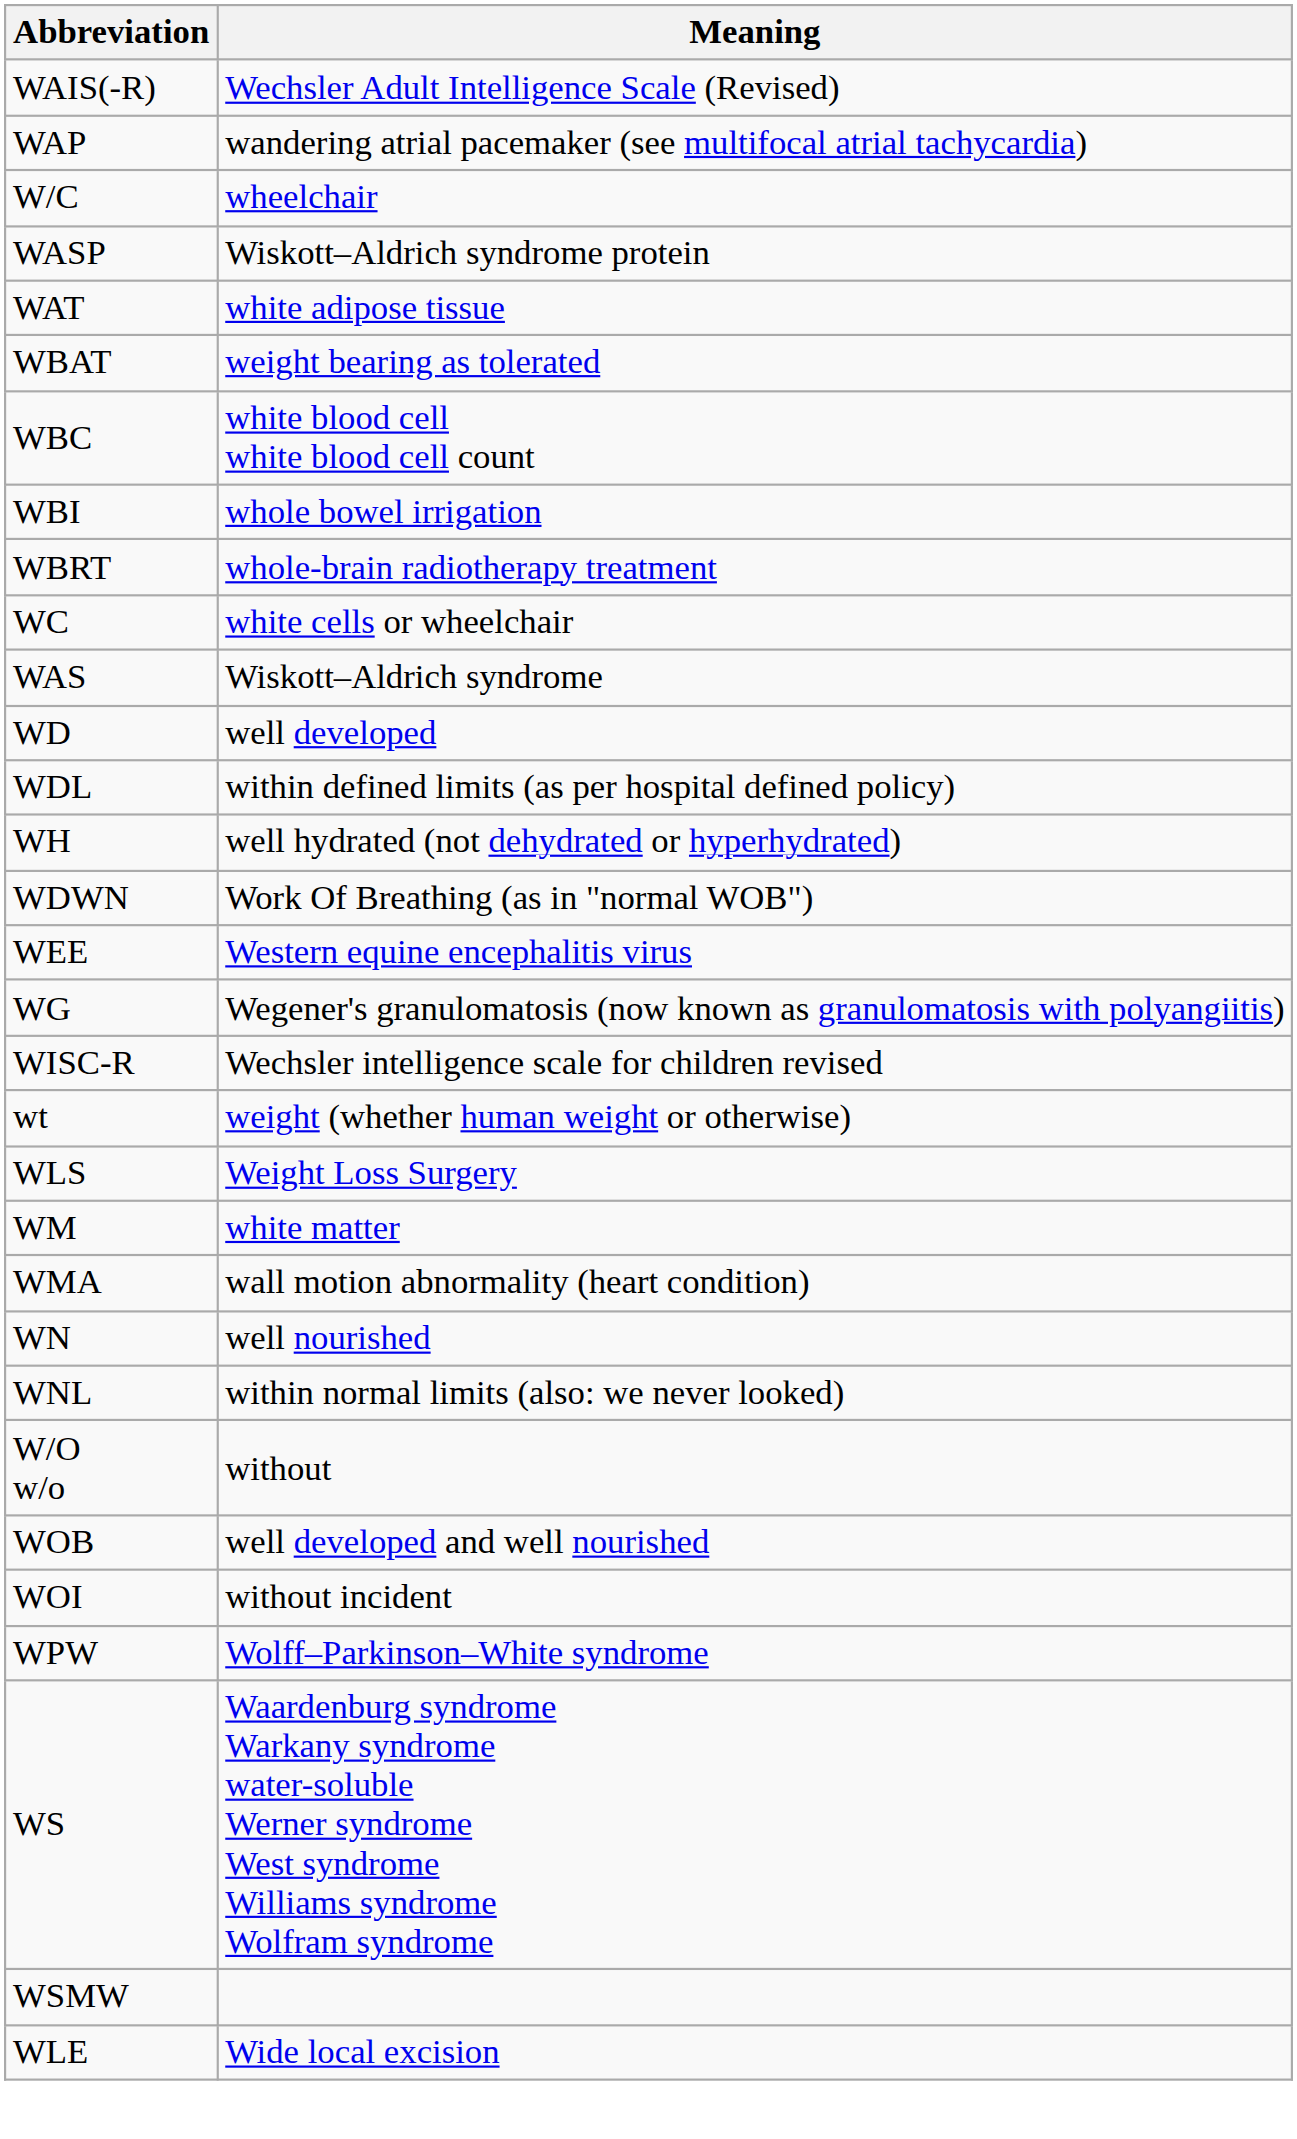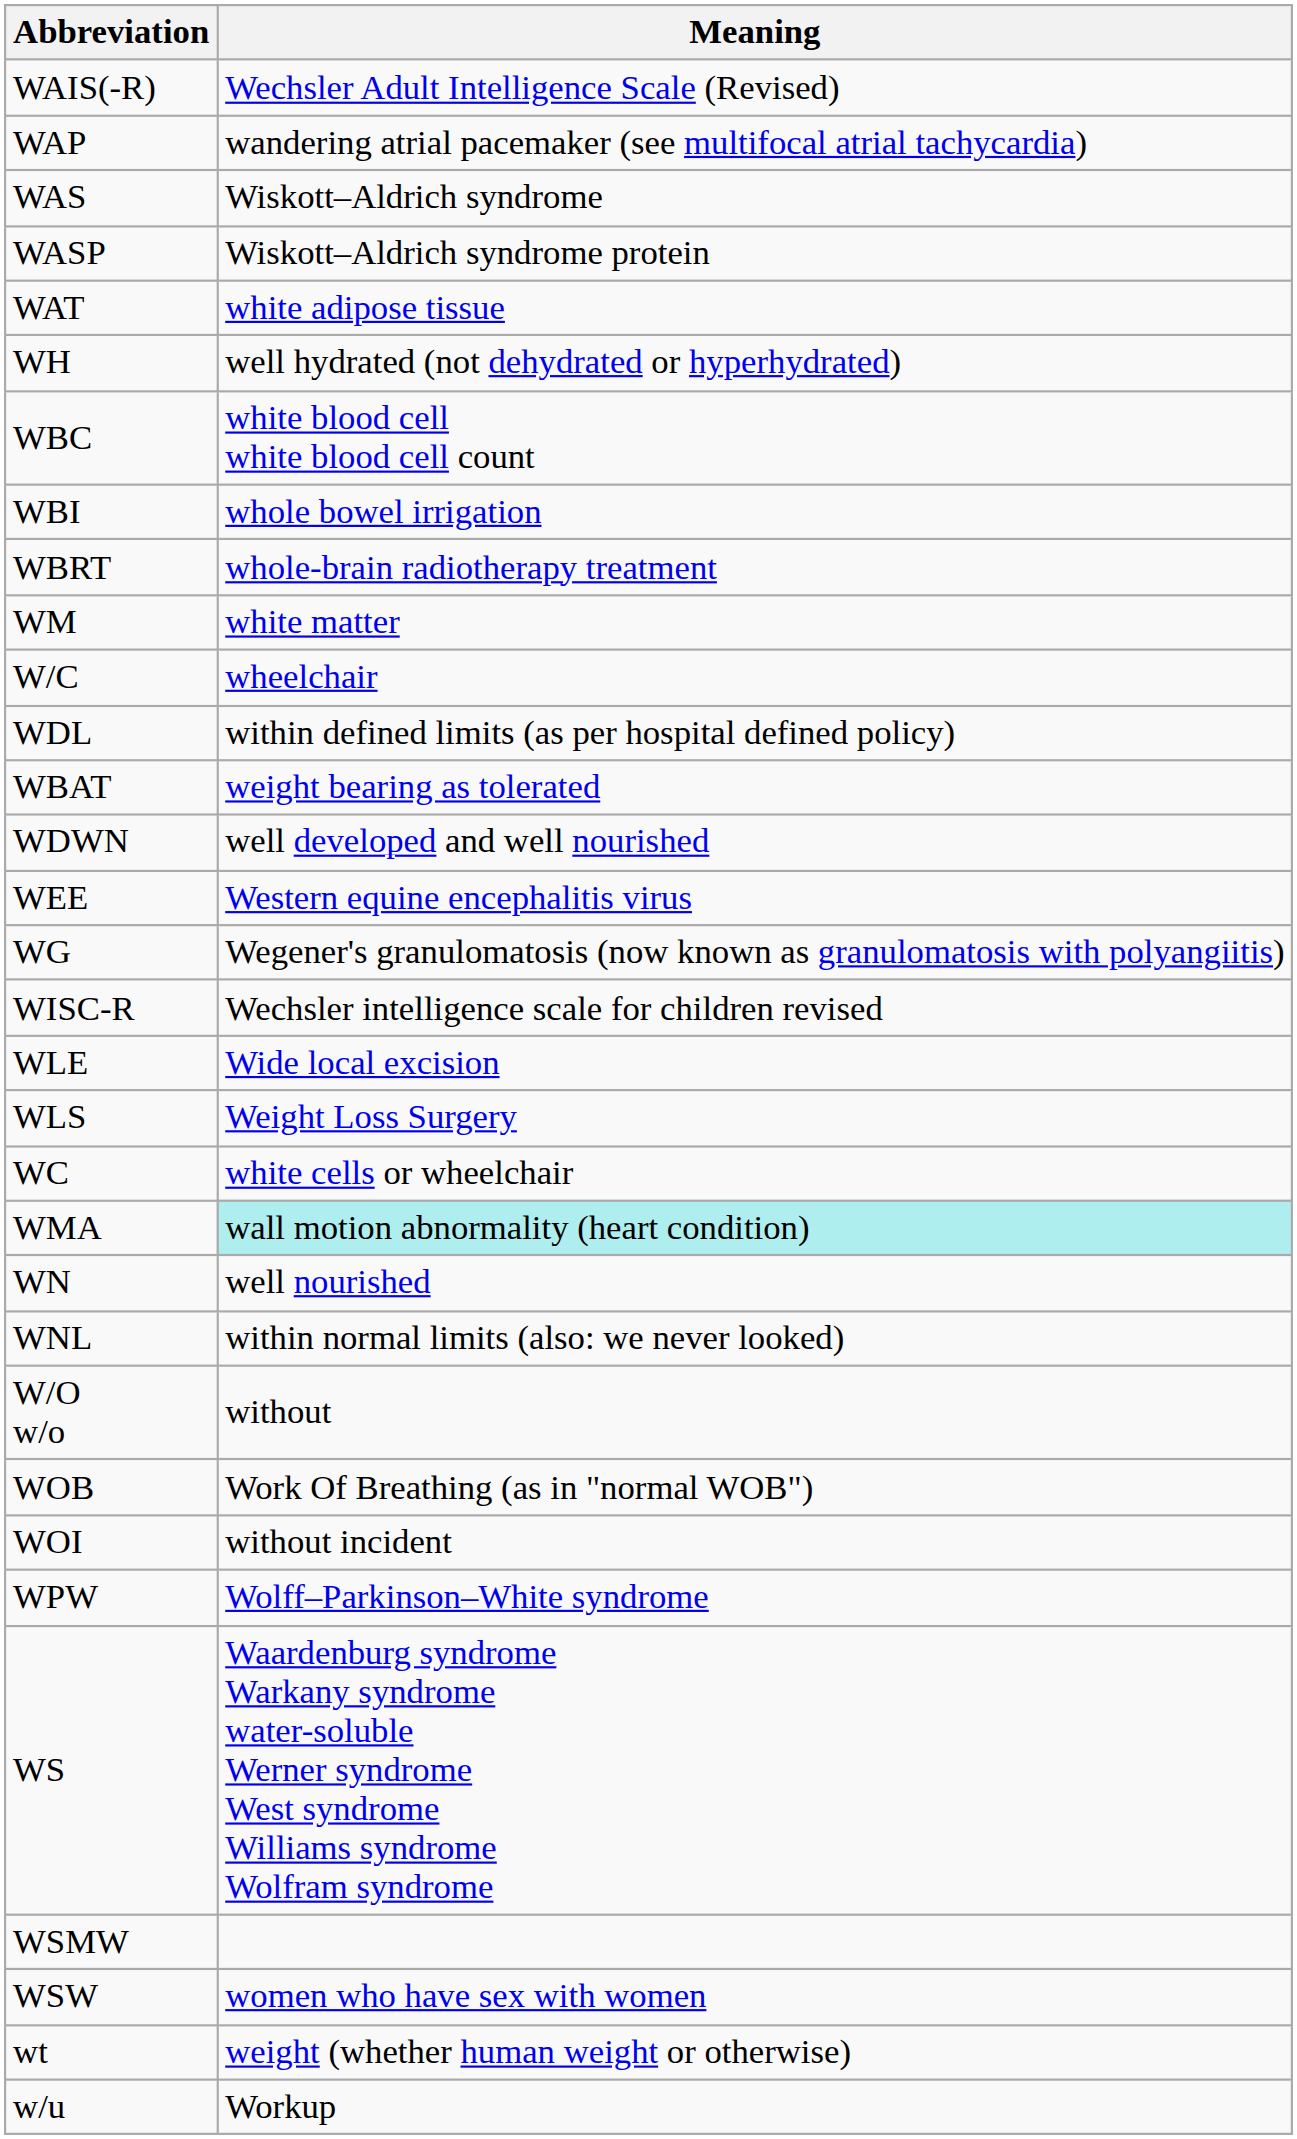rows swapped: WAS <-> W/C
rows swapped: WBAT <-> WH
rows swapped: WC <-> WM
- row: WD | well developed
WDWN | Meaning: Work Of Breathing (as in "normal WOB") -> well developed and well nourished
rows swapped: WLE <-> wt
WMA | Meaning: no background -> paleturquoise background
WOB | Meaning: well developed and well nourished -> Work Of Breathing (as in "normal WOB")
+ row: WSW | women who have sex with women
+ row: w/u | Workup
